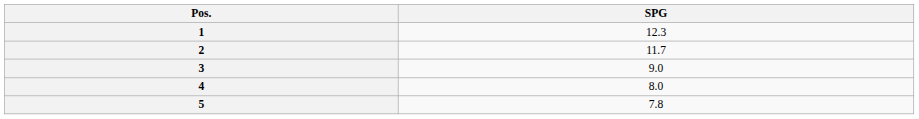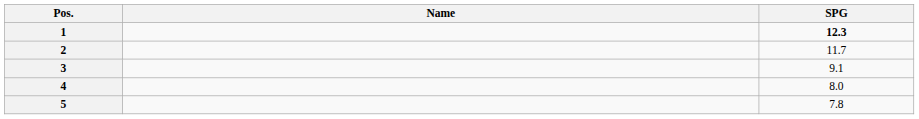+ column: Name
1 | SPG: normal -> bold
3 | SPG: 9.0 -> 9.1
